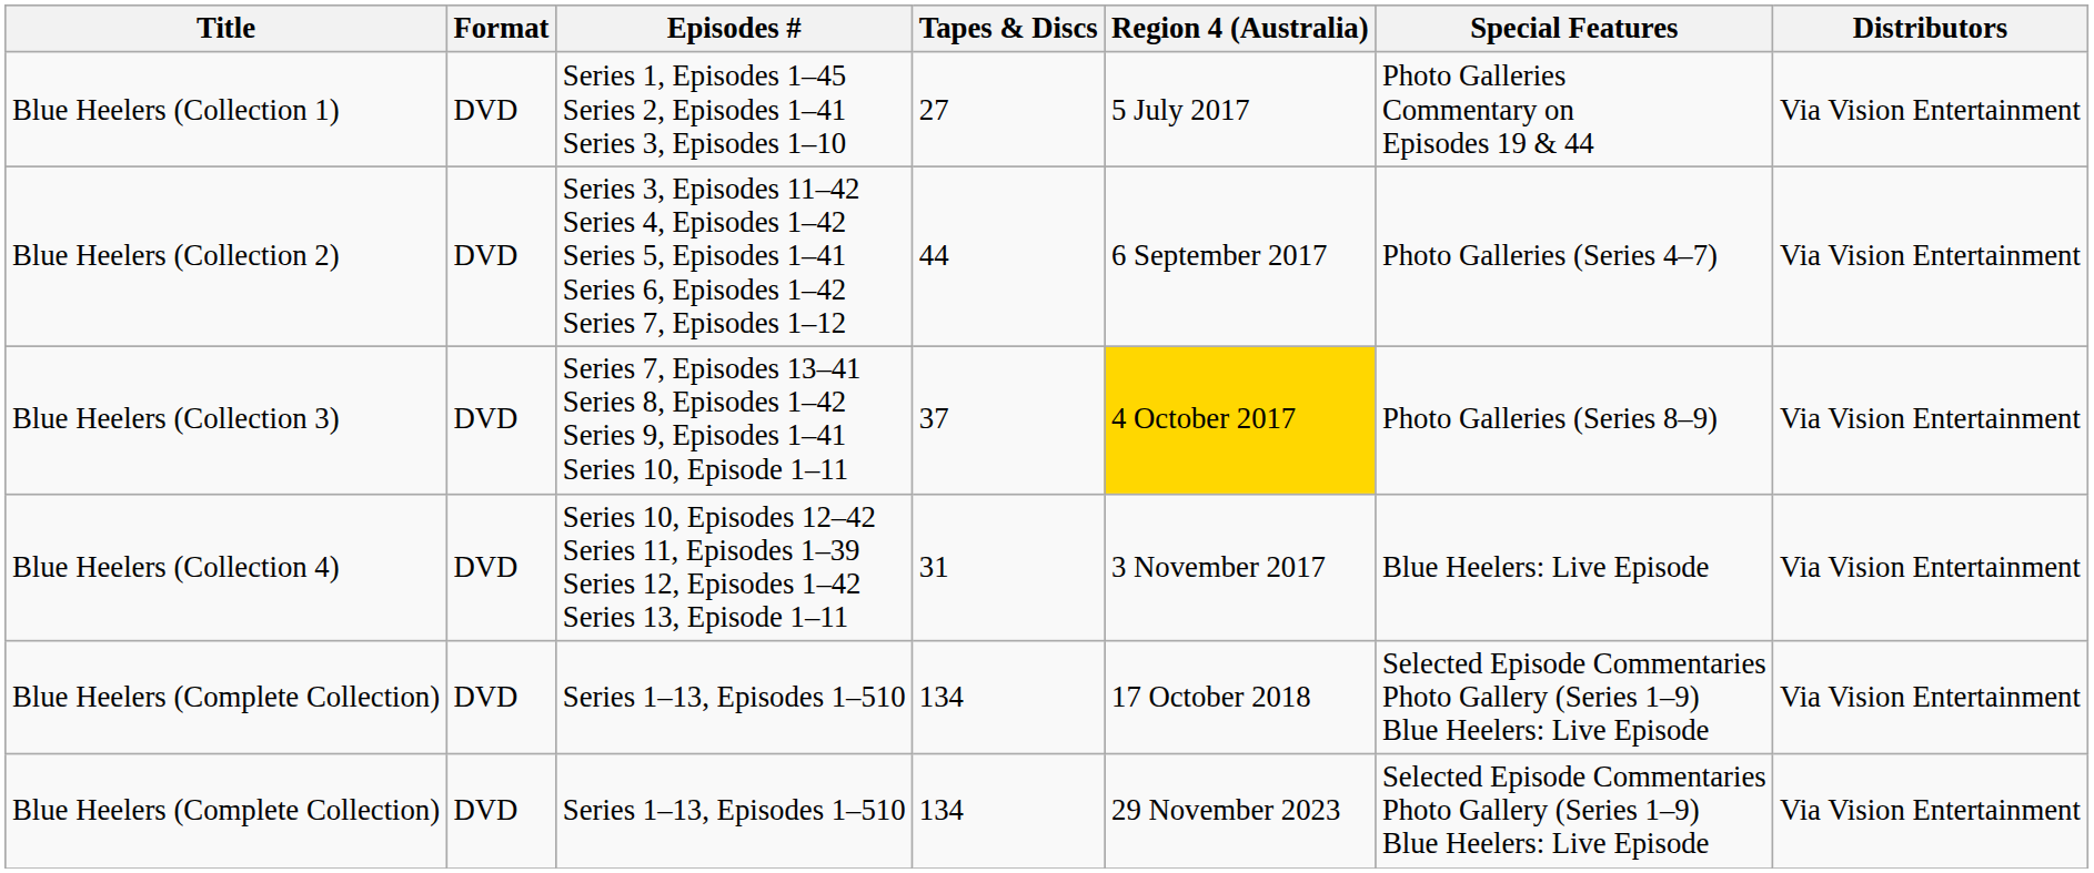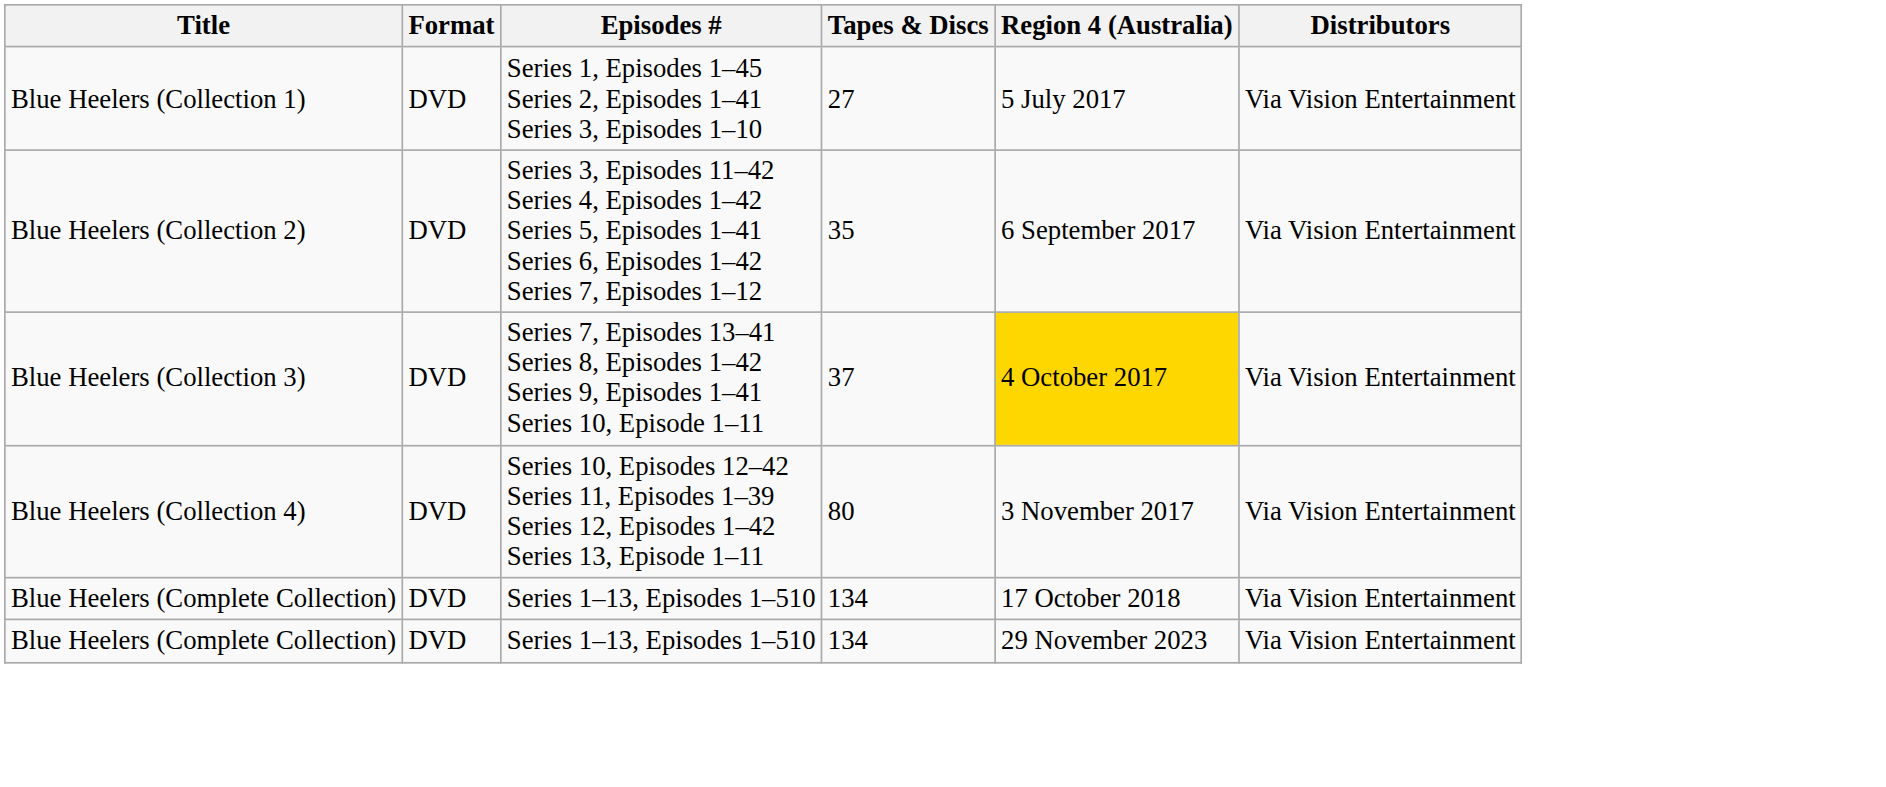- column: Special Features | Photo Galleries Commentary on Episodes 19 & 44 | Photo Galleries (Series 4–7) | Photo Galleries (Series 8–9) | Blue Heelers: Live Episode | Selected Episode Commentaries Photo Gallery (Series 1–9) Blue Heelers: Live Episode | Selected Episode Commentaries Photo Gallery (Series 1–9) Blue Heelers: Live Episode
Blue Heelers (Collection 2) | Tapes & Discs: 44 -> 35
Blue Heelers (Collection 4) | Tapes & Discs: 31 -> 80
